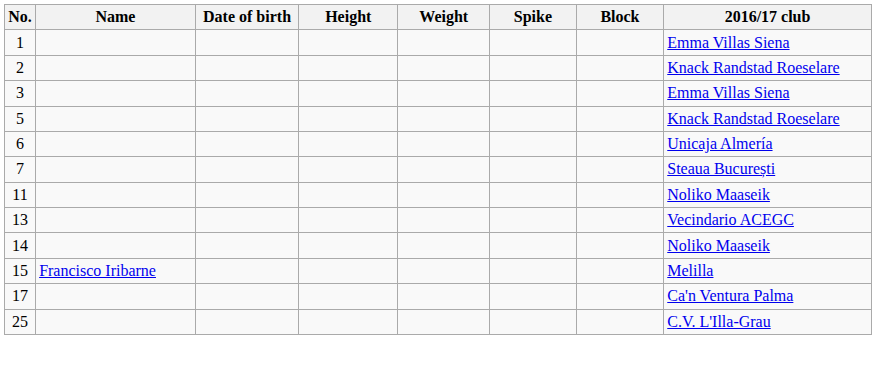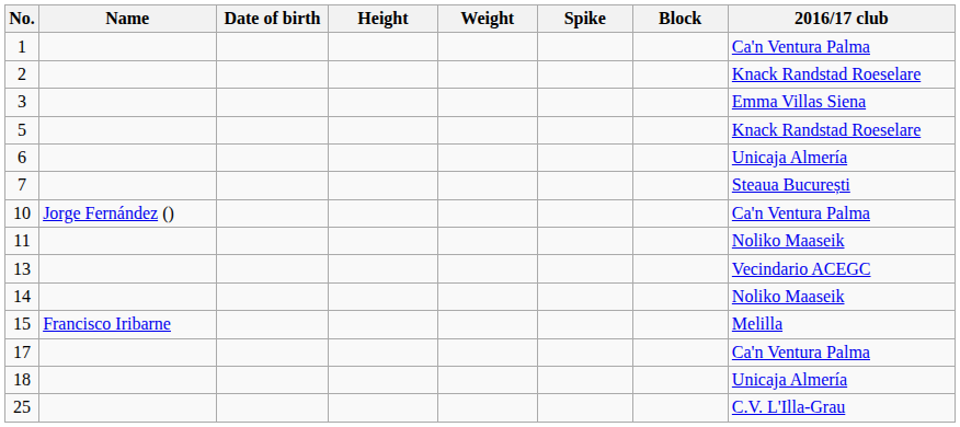1 | 2016/17 club: Emma Villas Siena -> Ca'n Ventura Palma
+ row: 10 | Jorge Fernández () | Ca'n Ventura Palma
+ row: 18 | Unicaja Almería
